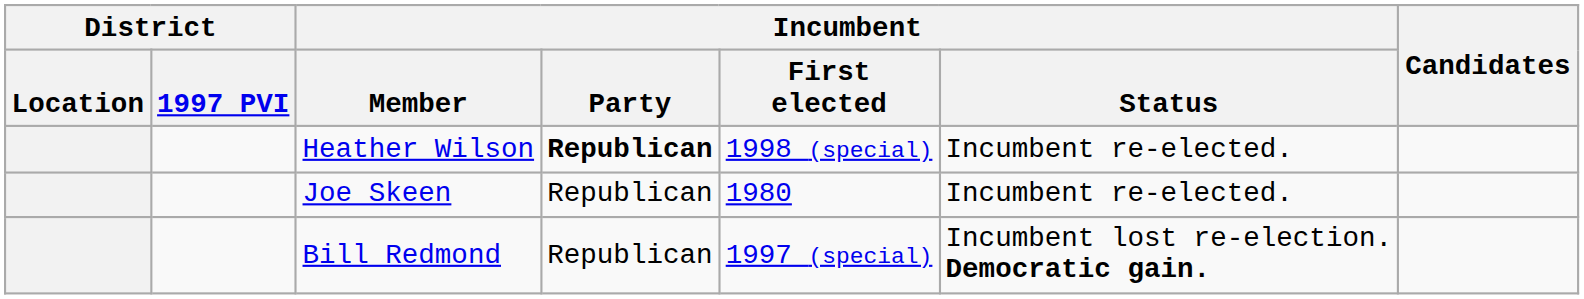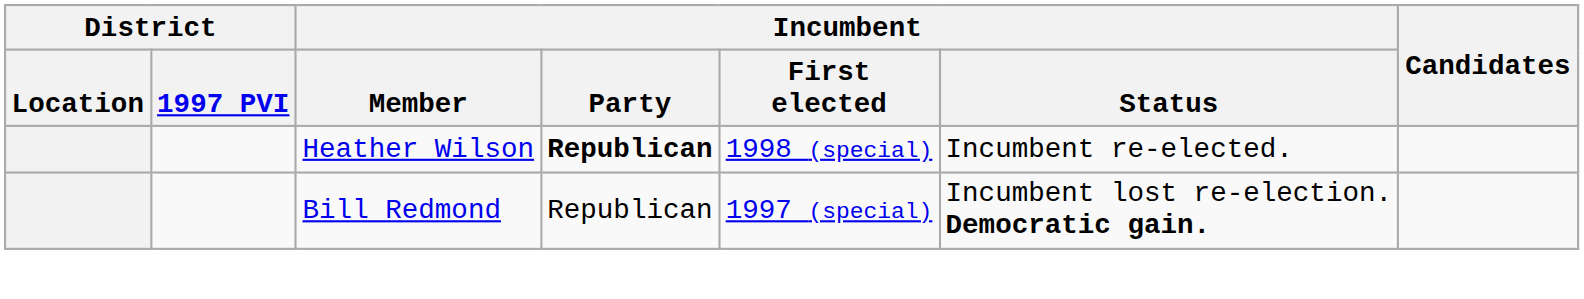- row: Joe Skeen | Republican | 1980 | Incumbent re-elected.
